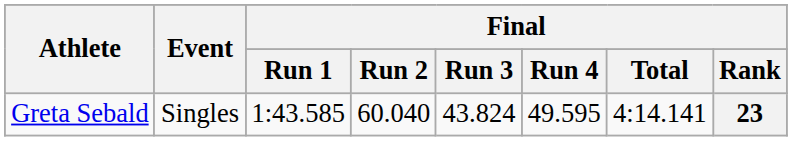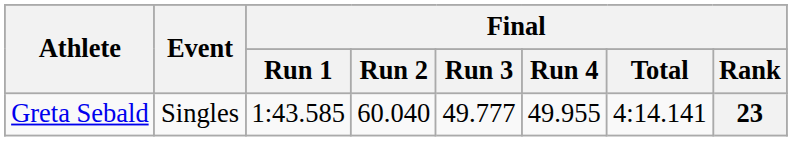Greta Sebald | Final / Run 3: 43.824 -> 49.777
Greta Sebald | Final / Run 4: 49.595 -> 49.955
